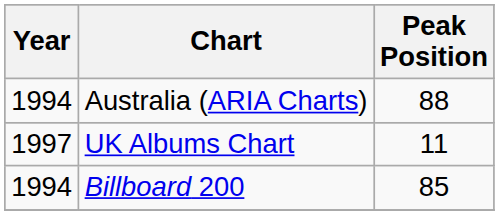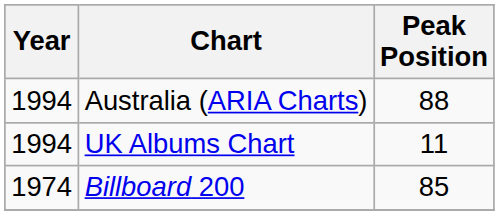UK Albums Chart | Year: 1997 -> 1994
Billboard 200 | Year: 1994 -> 1974
